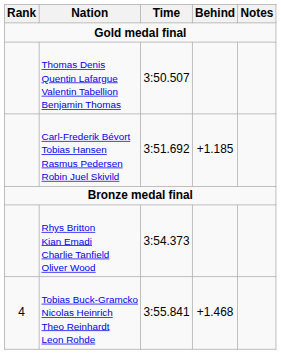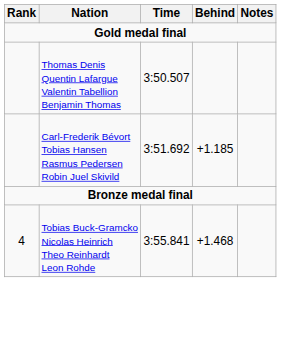- row: Rhys Britton Kian Emadi Charlie Tanfield Oliver Wood | 3:54.373
